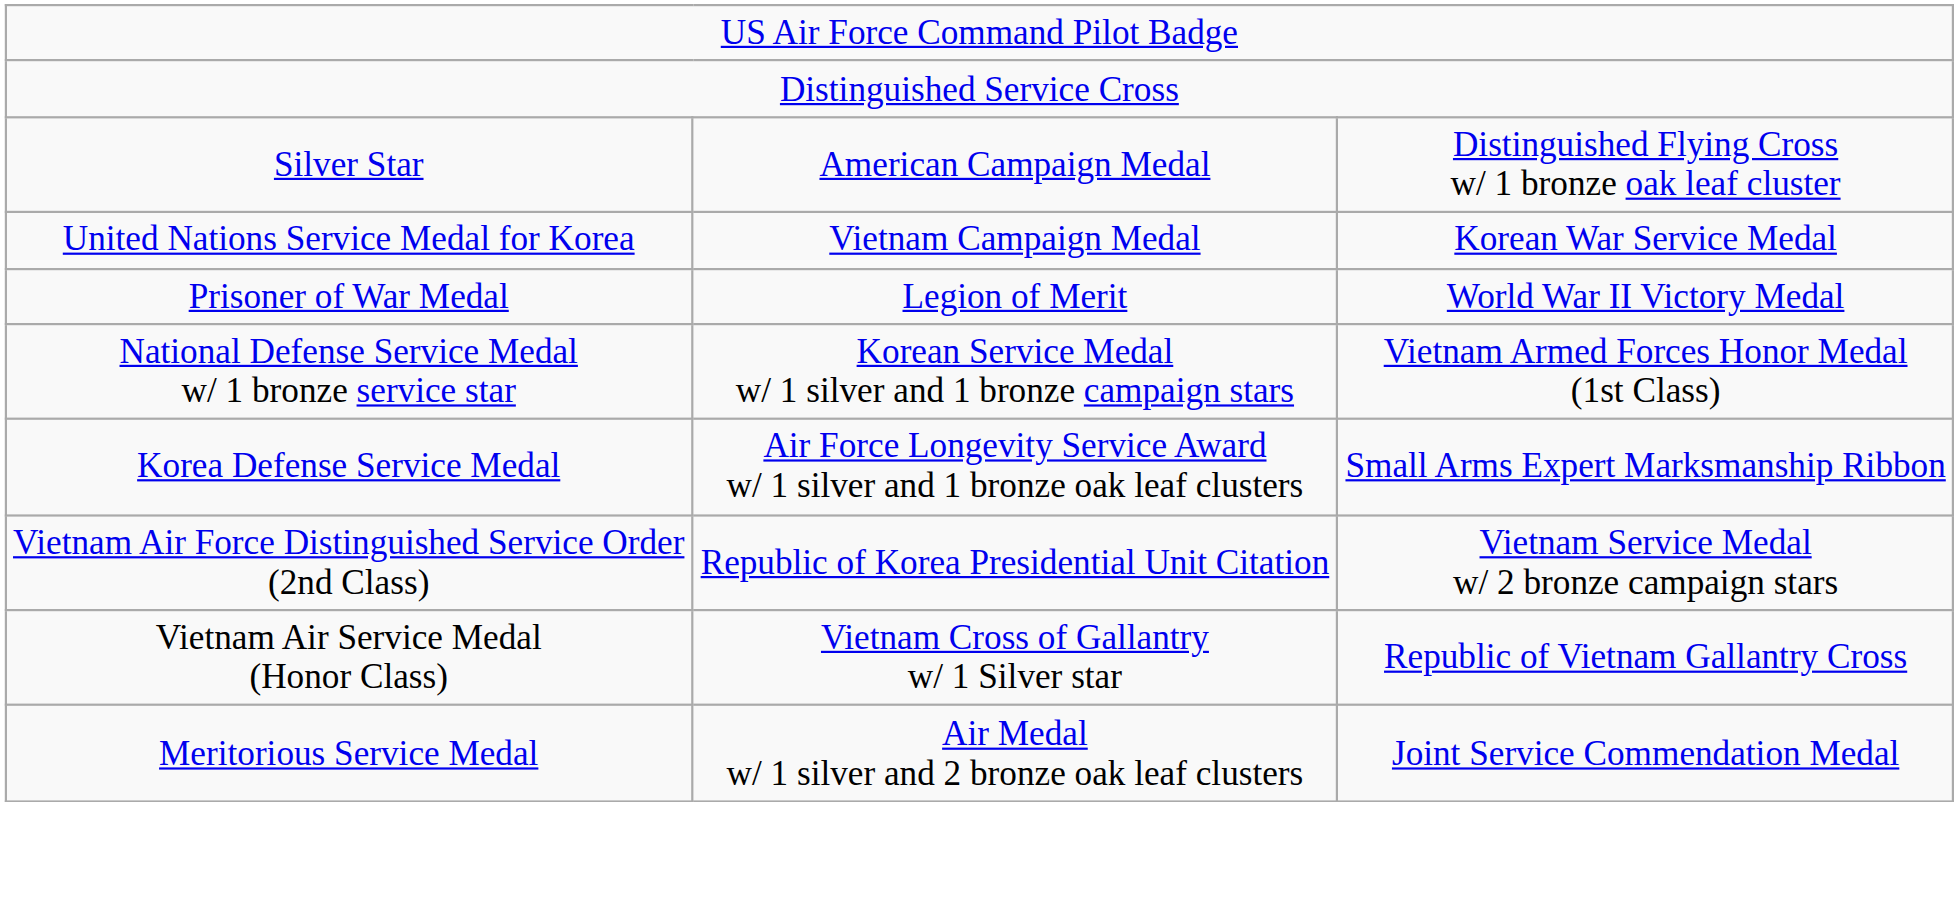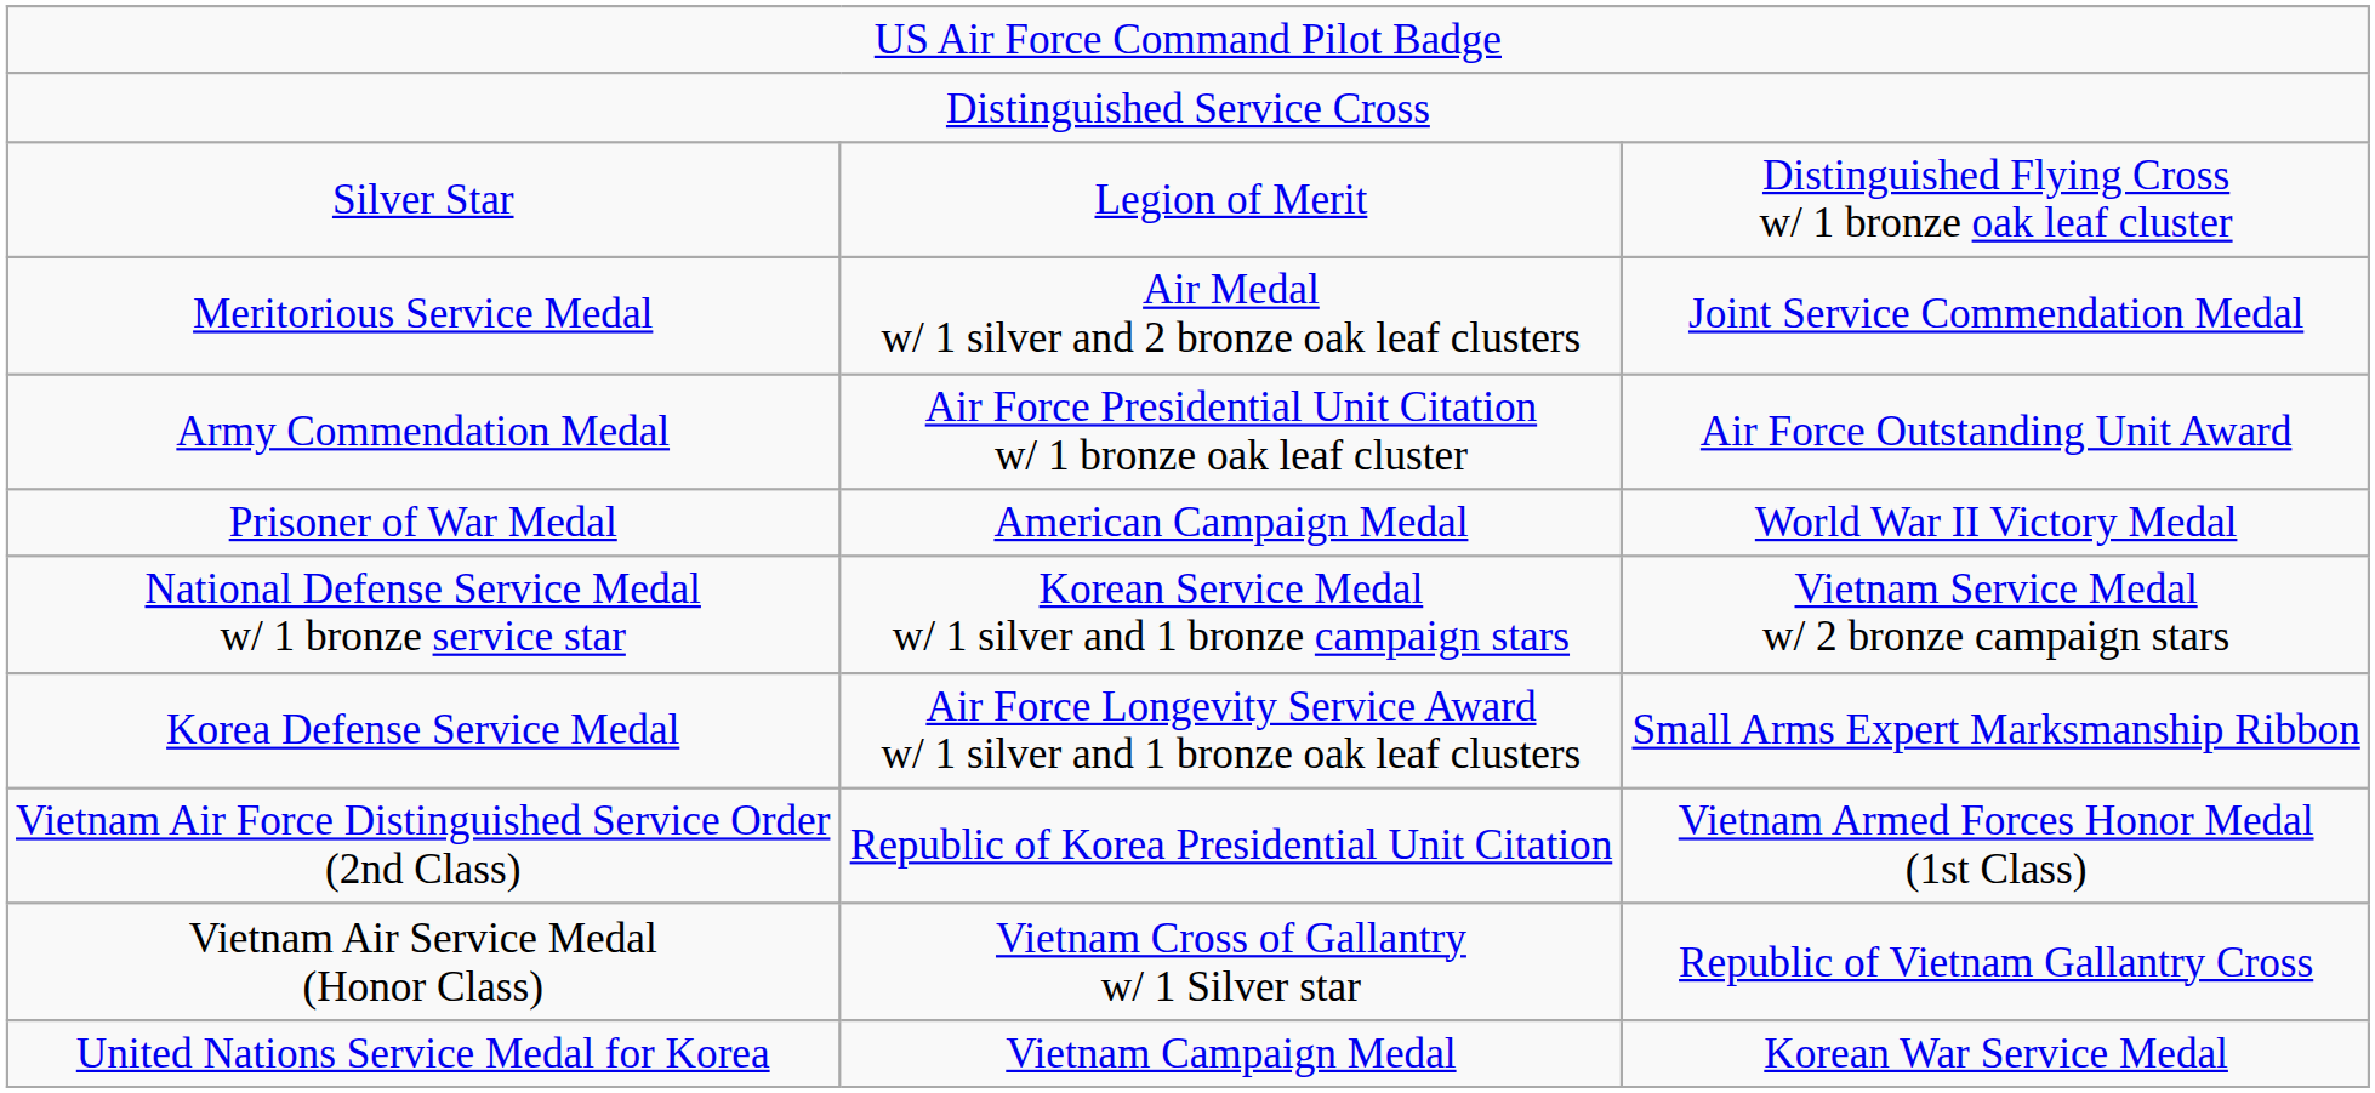Silver Star | column 2: American Campaign Medal -> Legion of Merit
rows swapped: Meritorious Service Medal <-> United Nations Service Medal for Korea
+ row: Army Commendation Medal | Air Force Presidential Unit Citation w/ 1 bronze oak leaf cluster | Air Force Outstanding Unit Award
Prisoner of War Medal | column 2: Legion of Merit -> American Campaign Medal
National Defense Service Medal w/ 1 bronze service star | column 3: Vietnam Armed Forces Honor Medal (1st Class) -> Vietnam Service Medal w/ 2 bronze campaign stars
Vietnam Air Force Distinguished Service Order (2nd Class) | column 3: Vietnam Service Medal w/ 2 bronze campaign stars -> Vietnam Armed Forces Honor Medal (1st Class)
